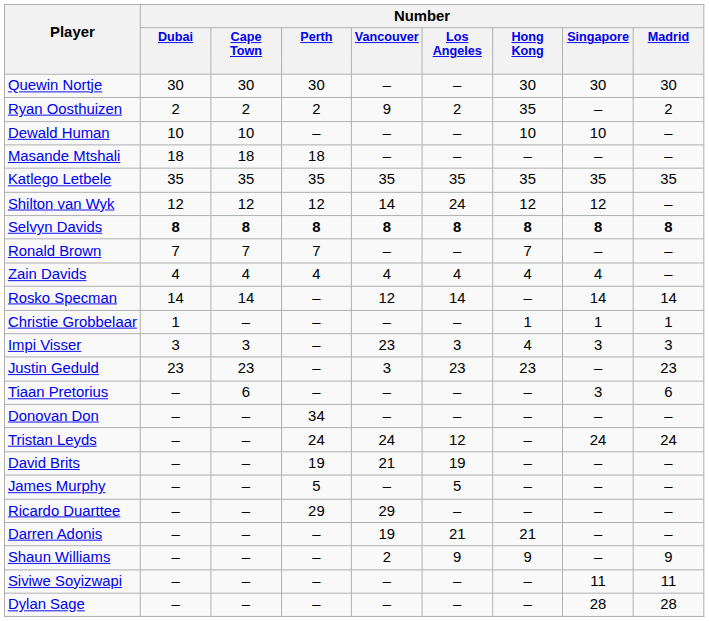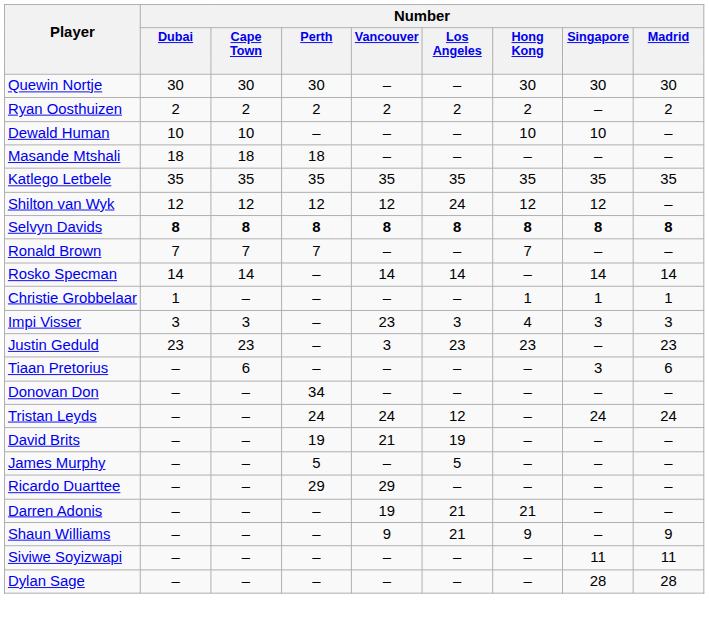Ryan Oosthuizen | Number / Vancouver: 9 -> 2
Ryan Oosthuizen | Number / Hong Kong: 35 -> 2
Shilton van Wyk | Number / Vancouver: 14 -> 12
- row: Zain Davids | 4 | 4 | 4 | 4 | 4 | 4 | 4 | –
Rosko Specman | Number / Vancouver: 12 -> 14
Shaun Williams | Number / Vancouver: 2 -> 9
Shaun Williams | Number / Los Angeles: 9 -> 21
